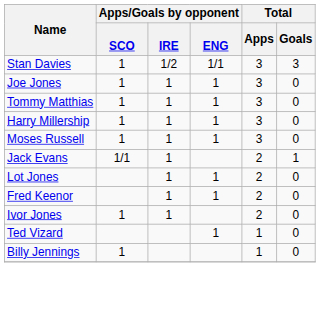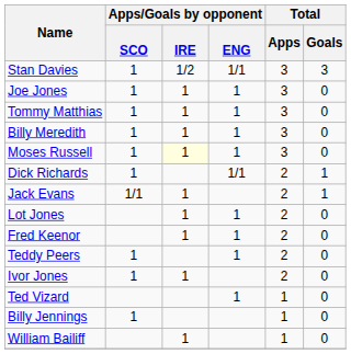+ row: Billy Meredith | 1 | 1 | 1 | 3 | 0
- row: Harry Millership | 1 | 1 | 1 | 3 | 0
Moses Russell | Apps/Goals by opponent / IRE: no background -> lightyellow background
+ row: Dick Richards | 1 | 1/1 | 2 | 1
+ row: Teddy Peers | 1 | 1 | 2 | 0
+ row: William Bailiff | 1 | 1 | 0
